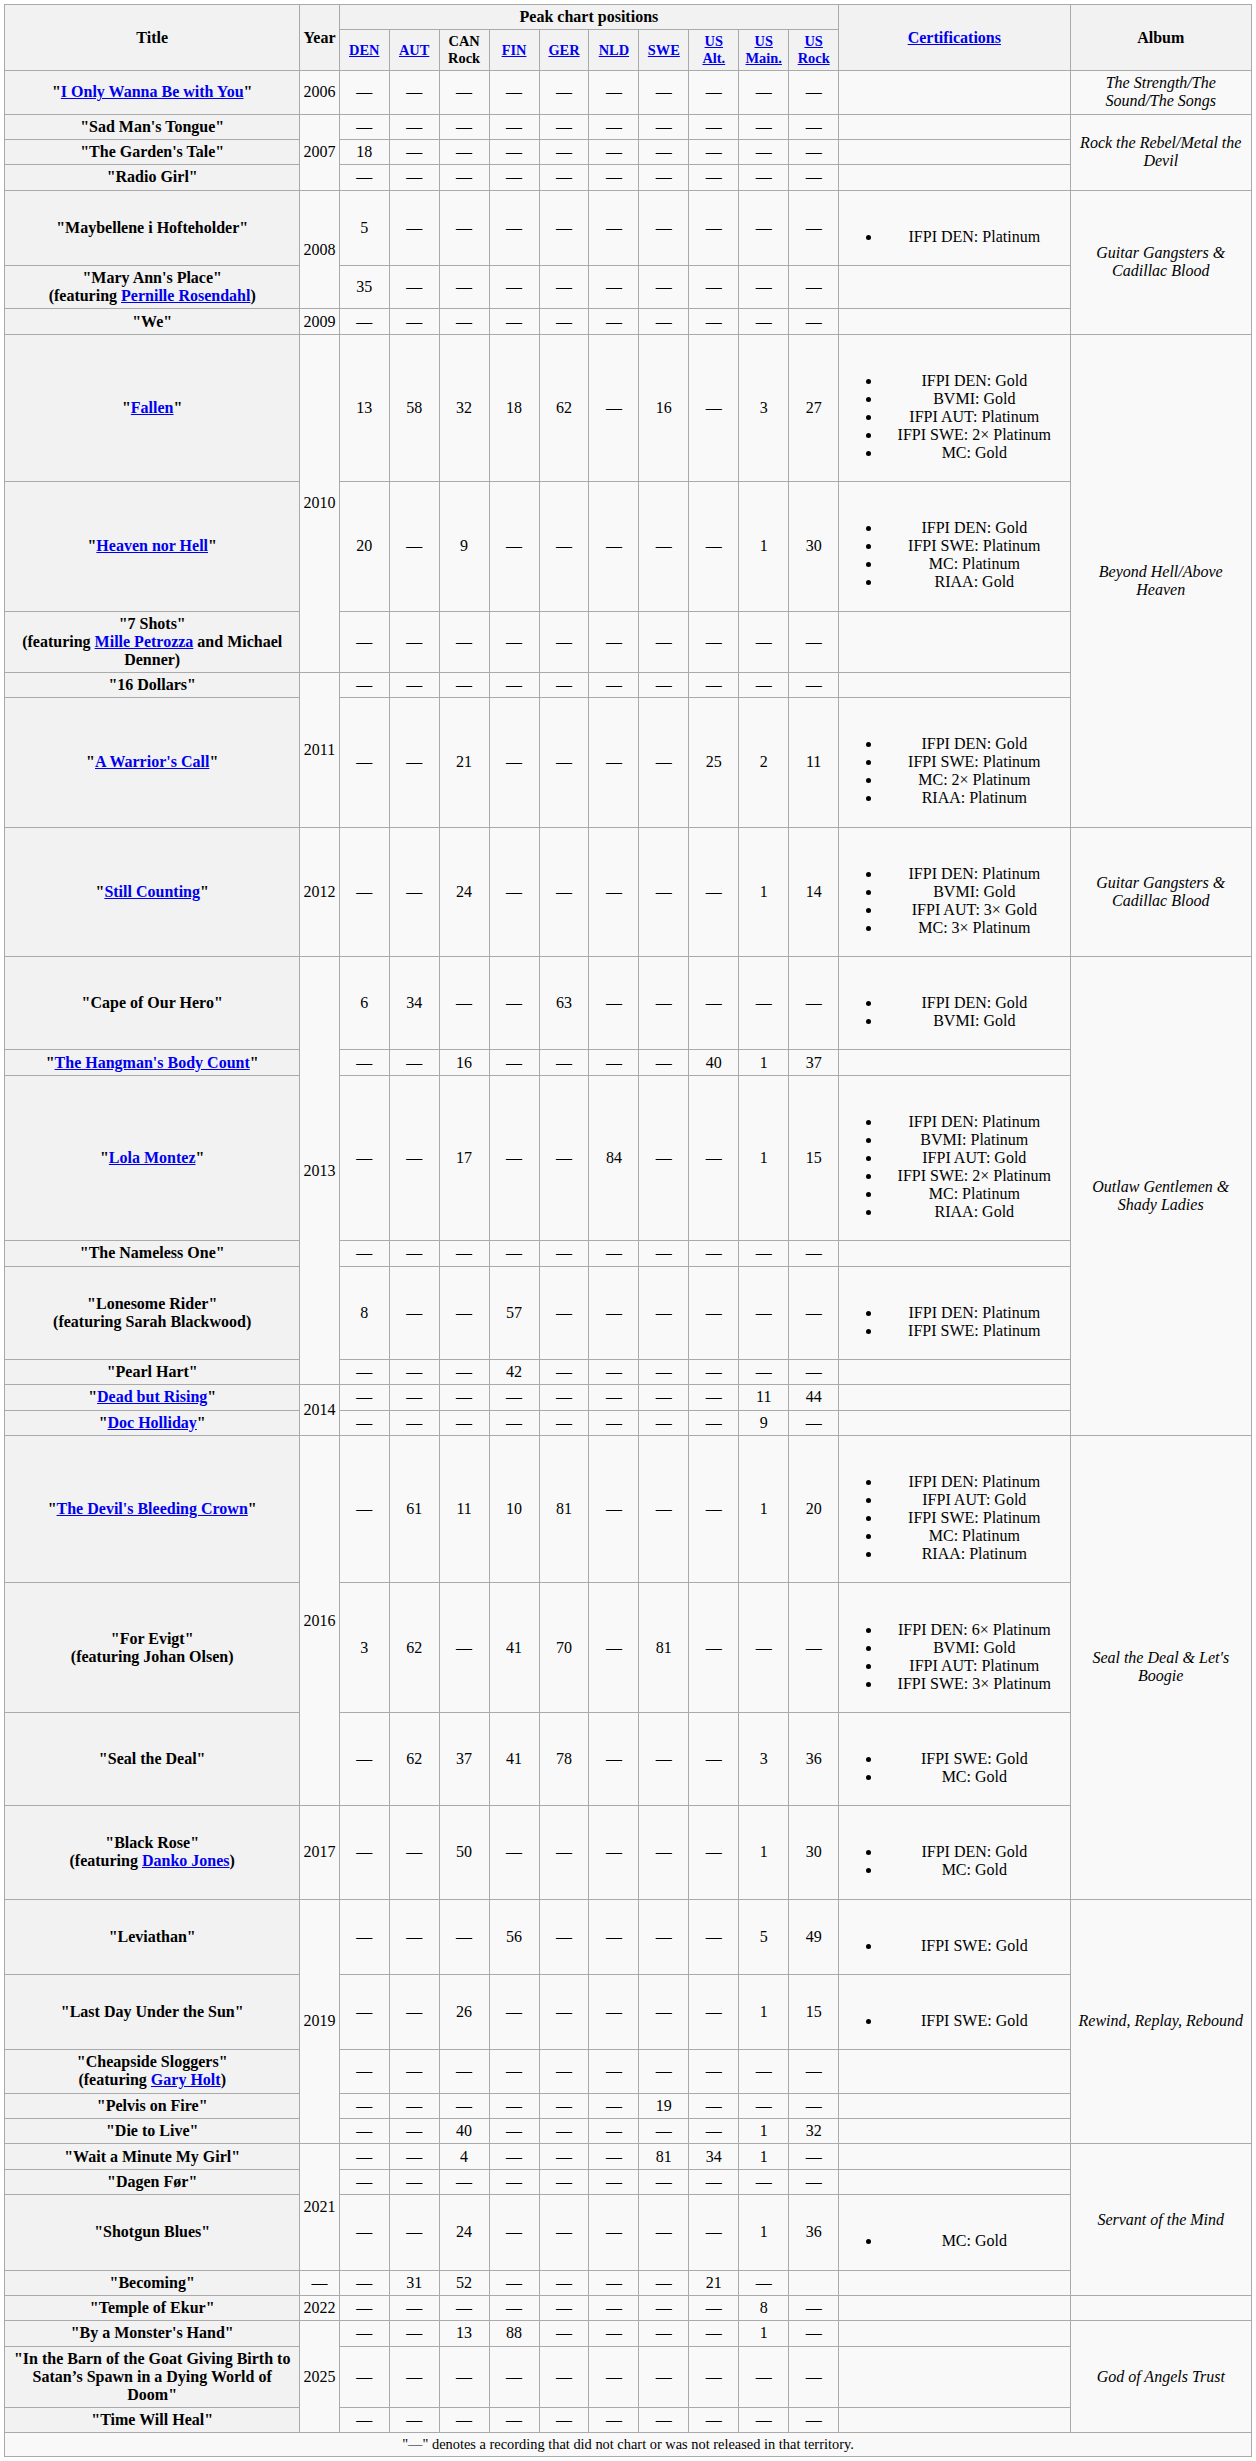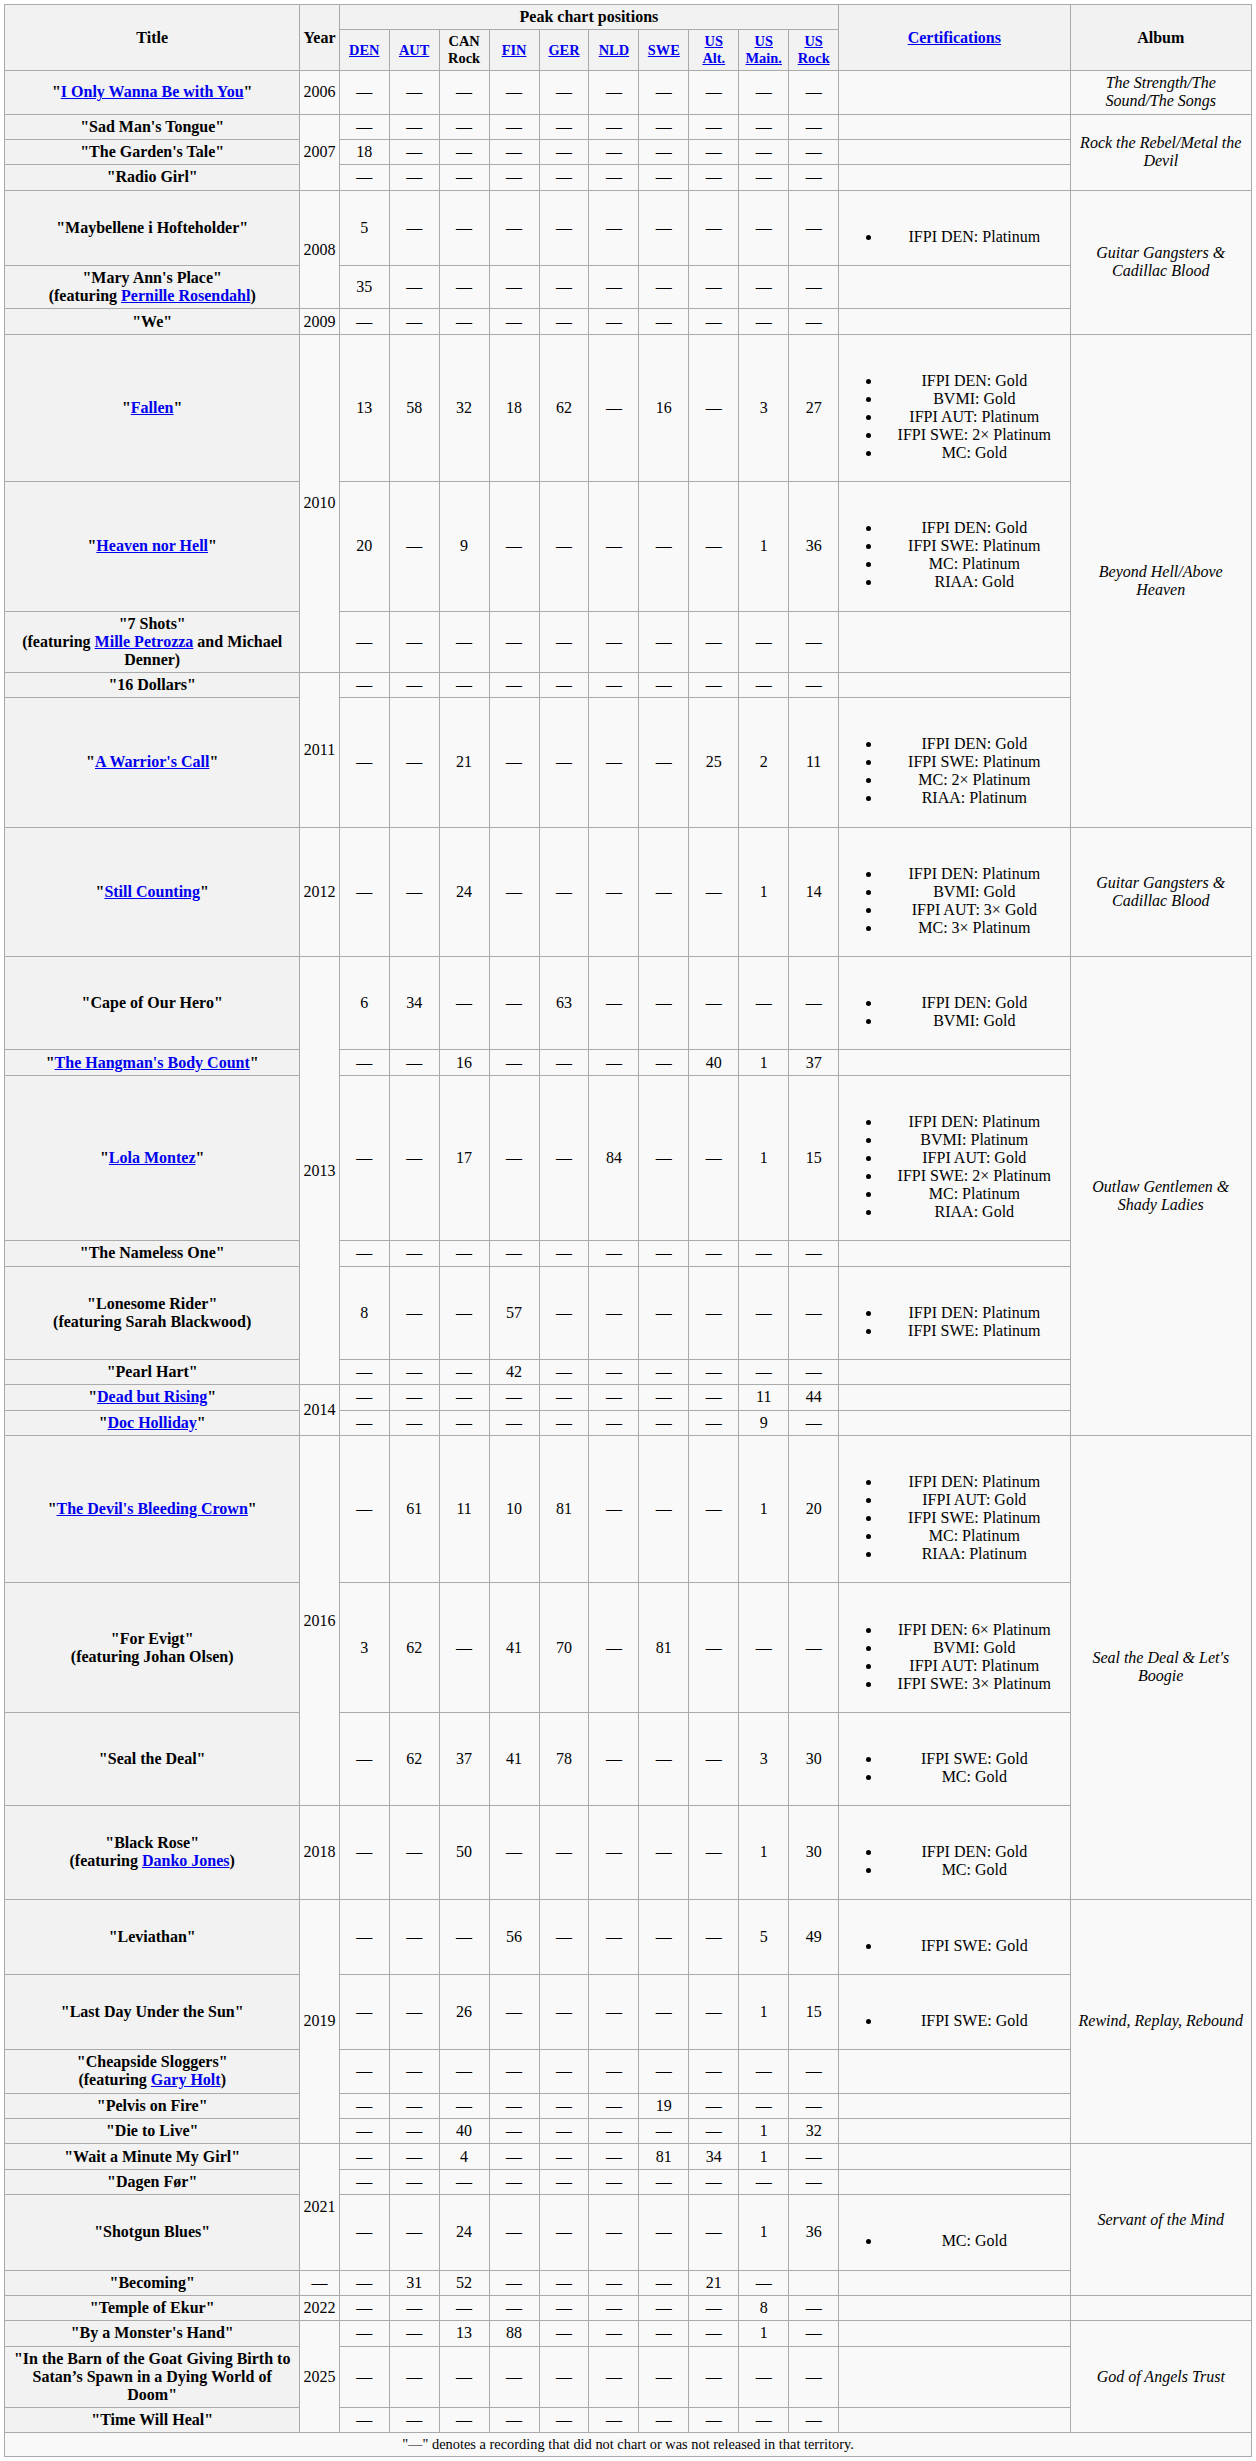"Heaven nor Hell" | Peak chart positions / US Rock: 30 -> 36
"Seal the Deal" | Peak chart positions / US Rock: 36 -> 30
"Black Rose" (featuring Danko Jones) | Year: 2017 -> 2018
